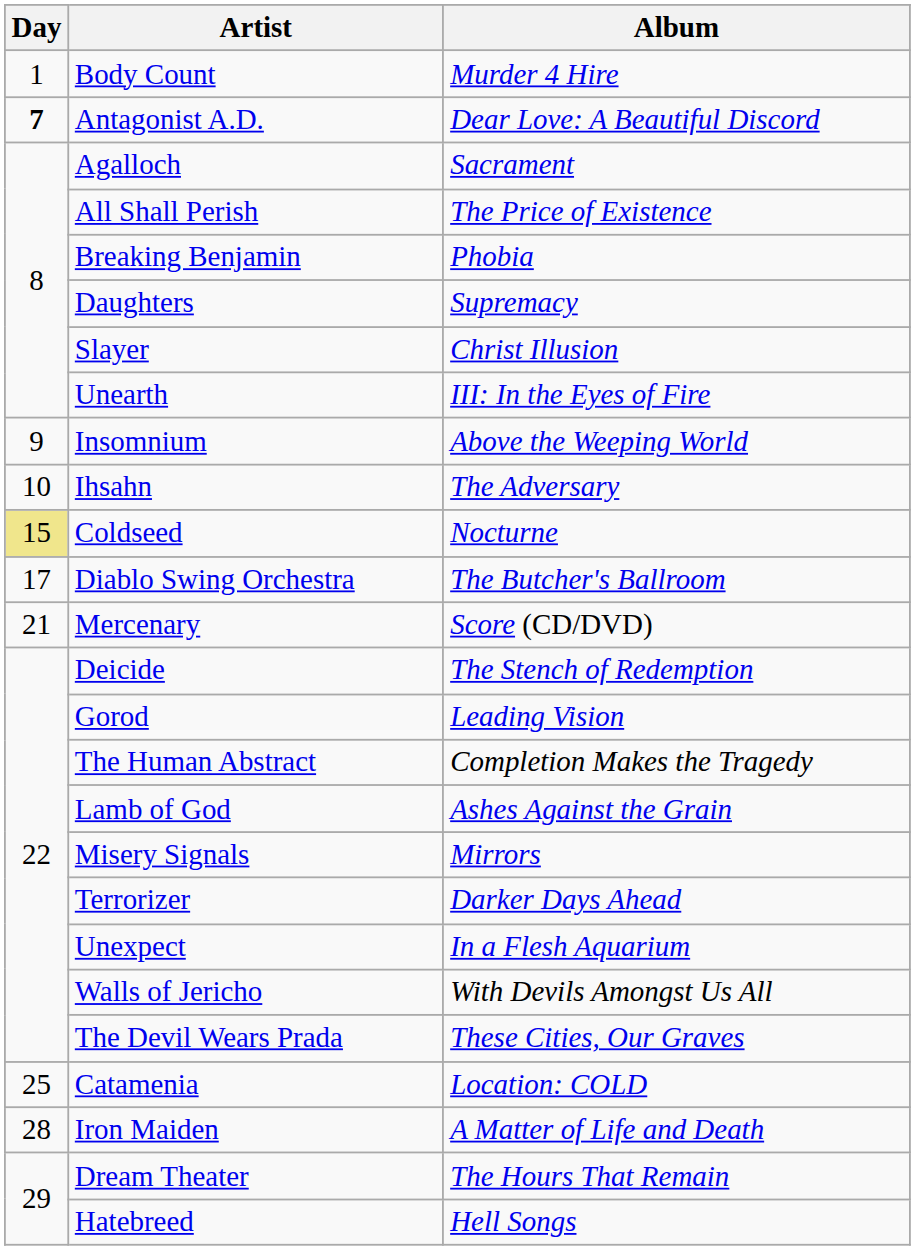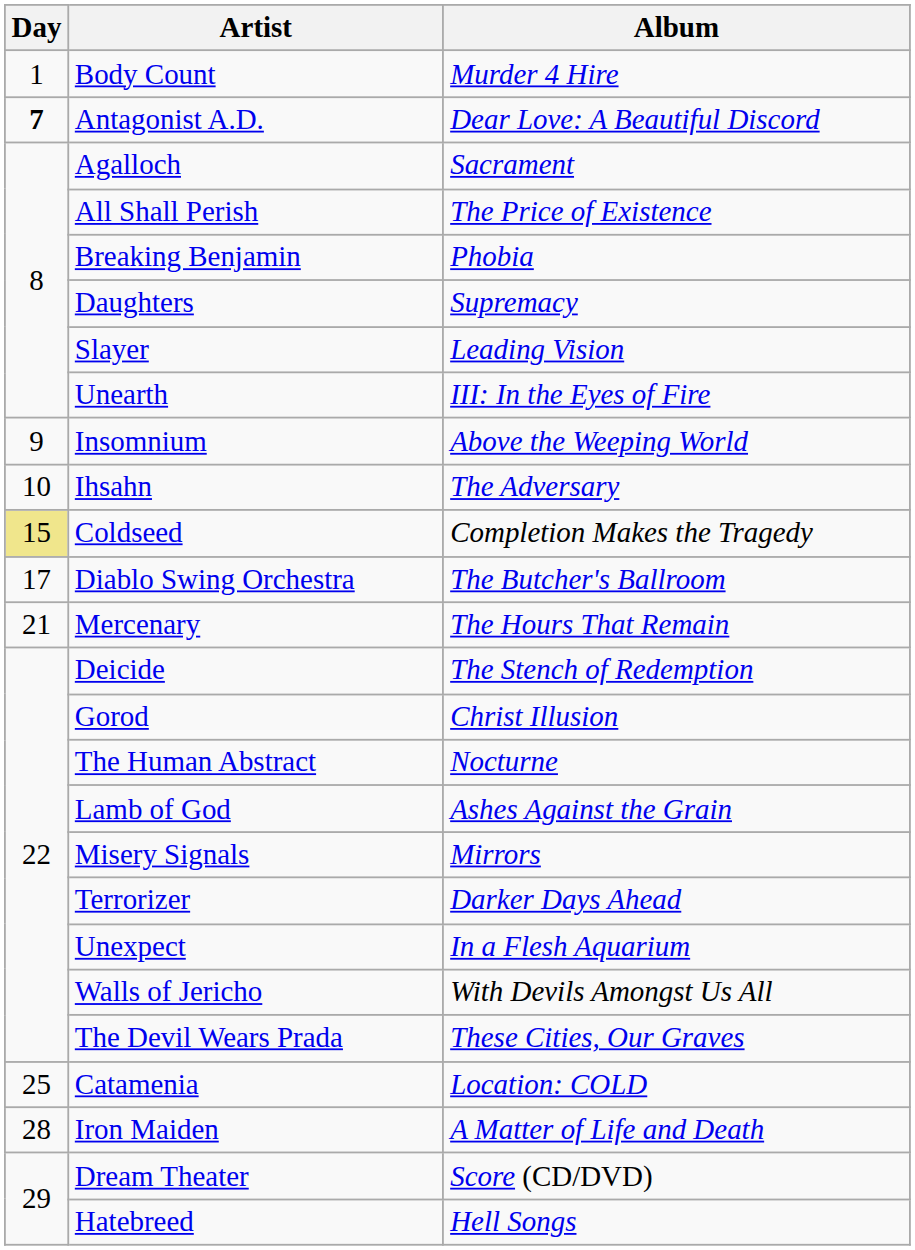Slayer | Album: Christ Illusion -> Leading Vision
Coldseed | Album: Nocturne -> Completion Makes the Tragedy
Mercenary | Album: Score (CD/DVD) -> The Hours That Remain
Gorod | Album: Leading Vision -> Christ Illusion
The Human Abstract | Album: Completion Makes the Tragedy -> Nocturne
Dream Theater | Album: The Hours That Remain -> Score (CD/DVD)
